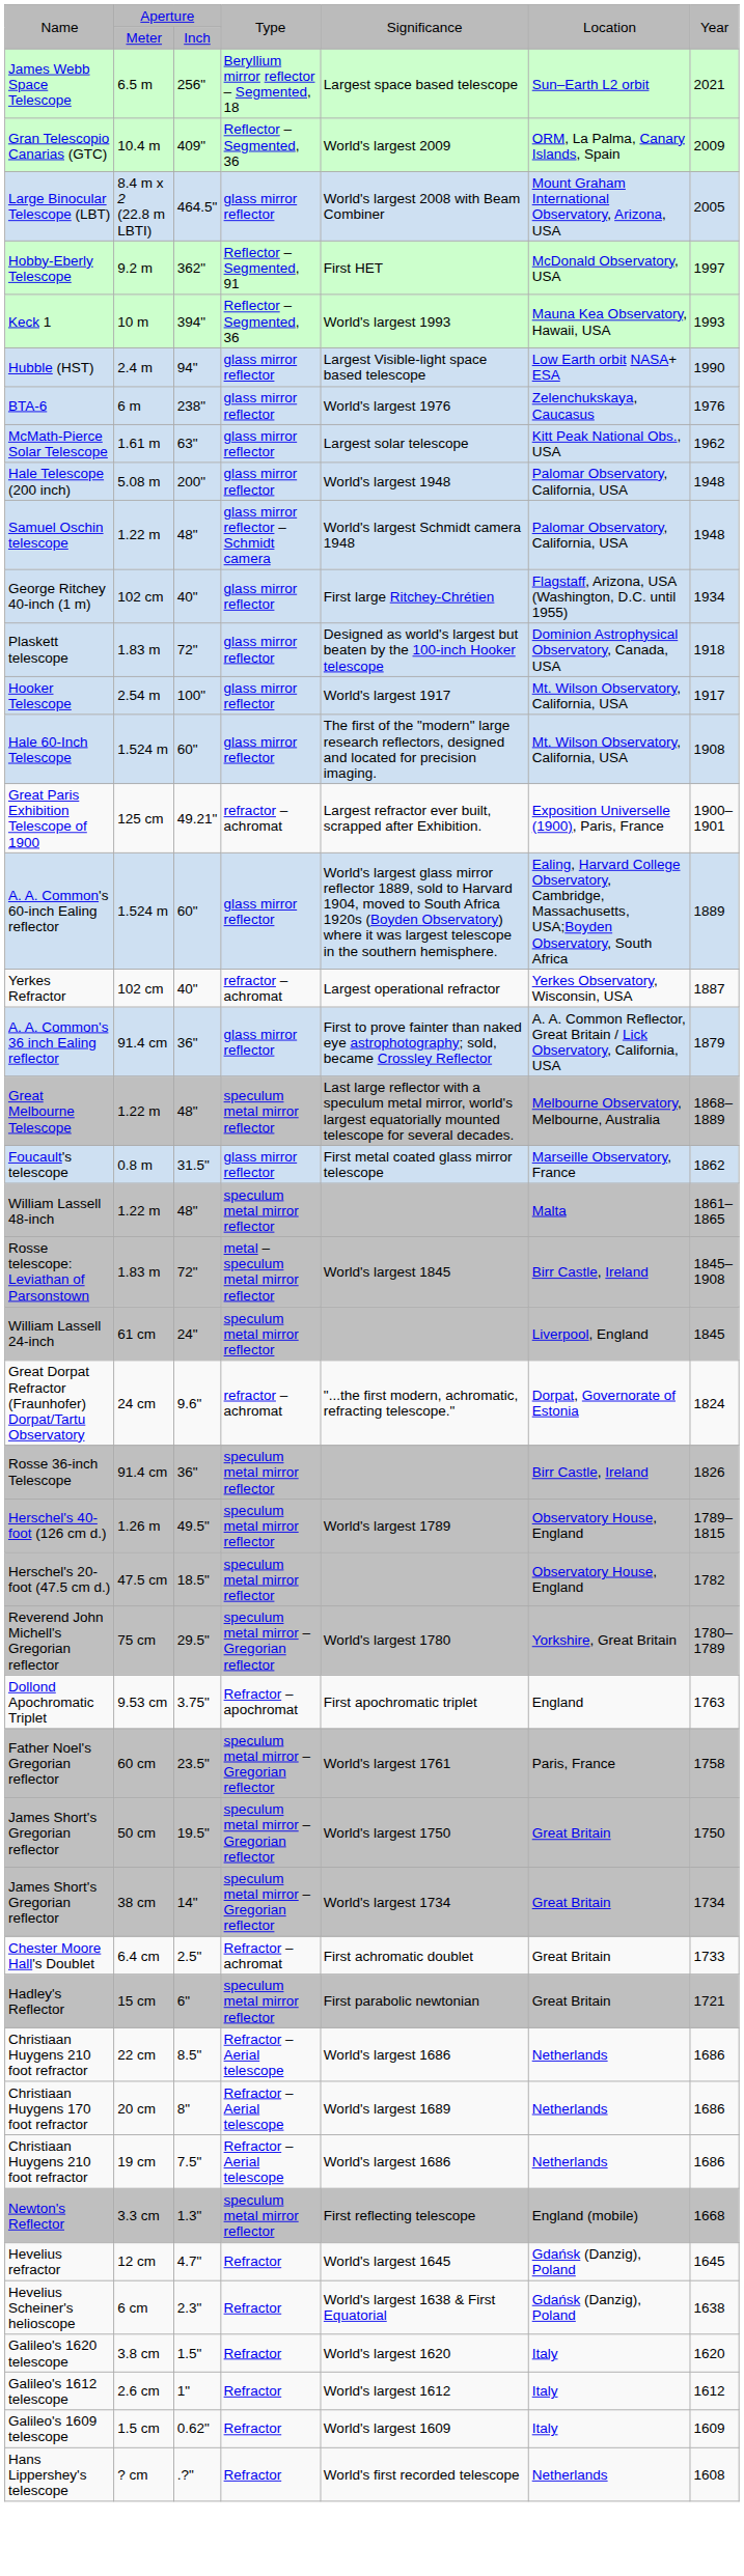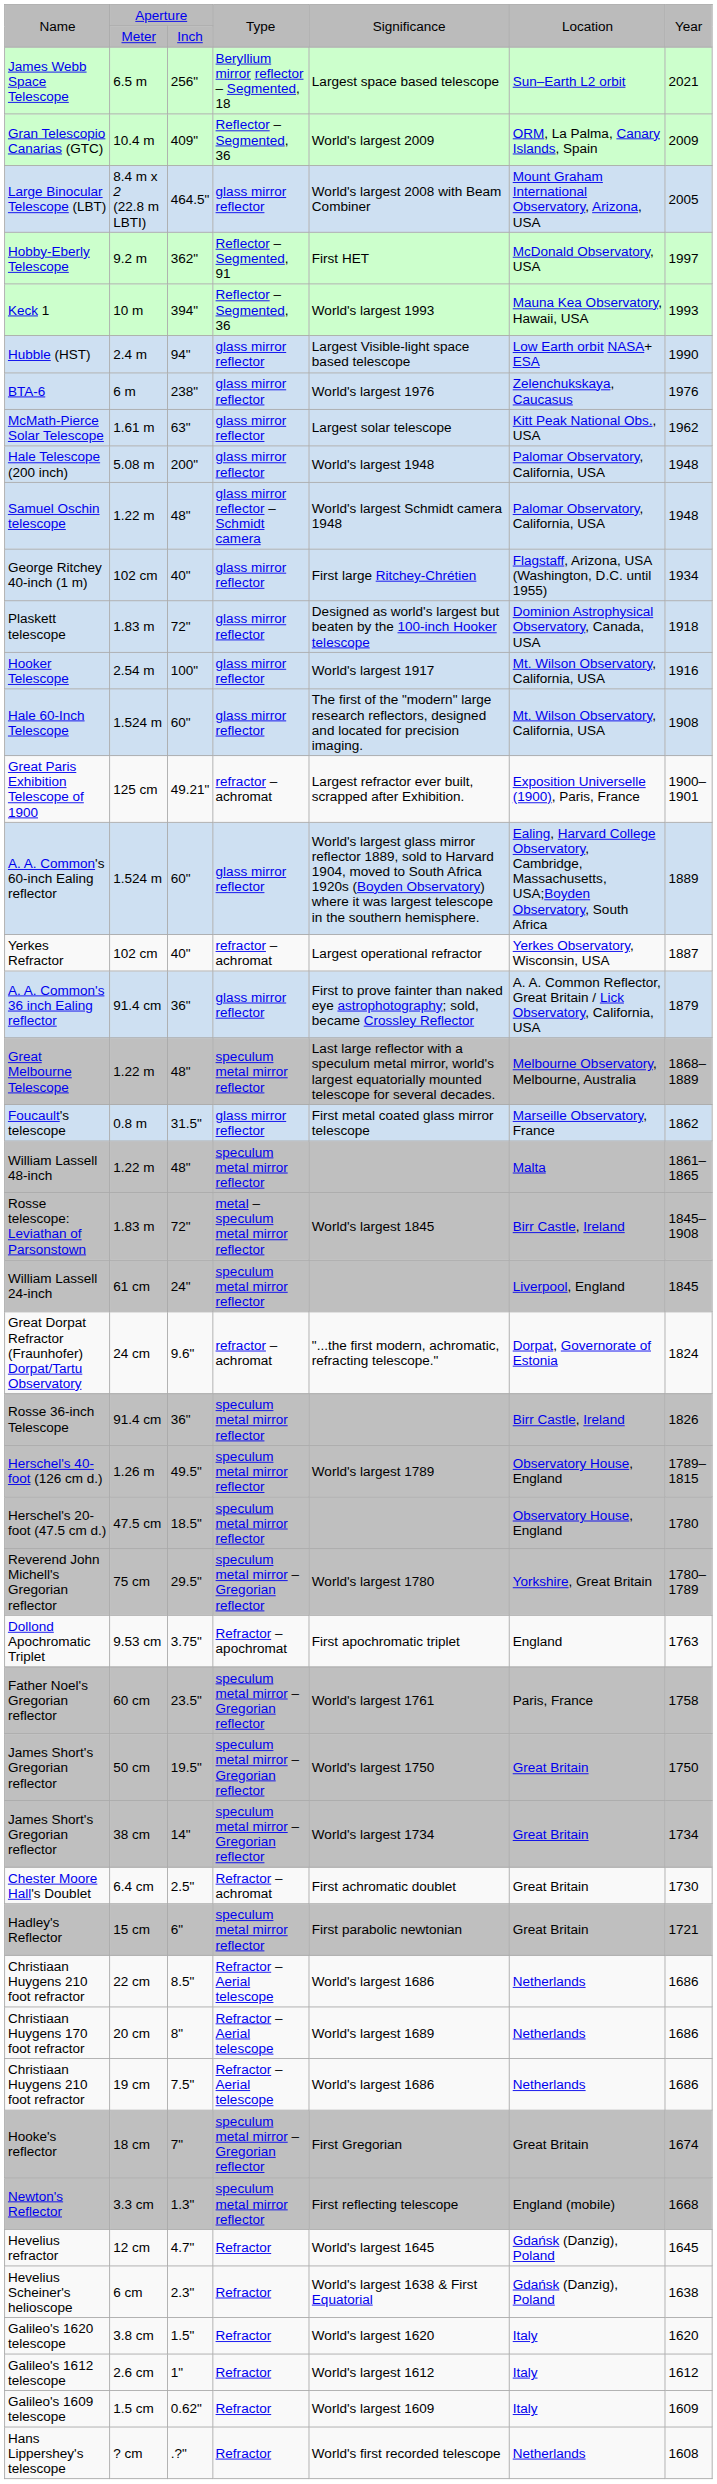Hooker Telescope | column 7: 1917 -> 1916
Herschel's 20-foot (47.5 cm d.) | column 7: 1782 -> 1780
Chester Moore Hall's Doublet | column 7: 1733 -> 1730
+ row: Hooke's reflector | 18 cm | 7" | speculum metal mirror – Gregorian reflector | First Gregorian | Great Britain | 1674
